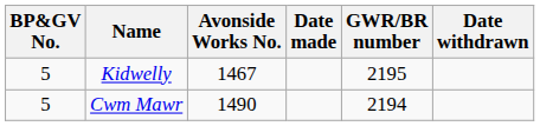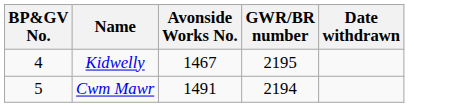- column: Date made
Kidwelly | BP&GV No.: 5 -> 4
Cwm Mawr | Avonside Works No.: 1490 -> 1491
